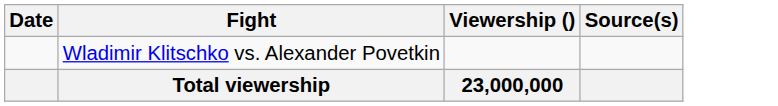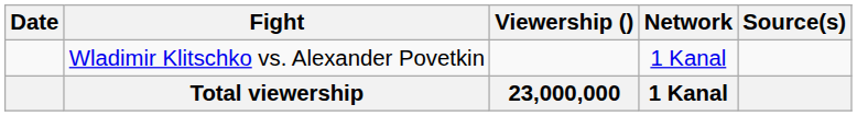+ column: Network | 1 Kanal | 1 Kanal
